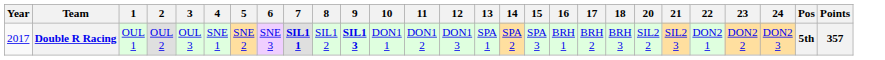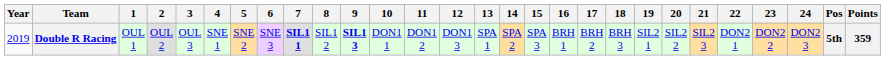+ column: 19 | SIL2 1
Double R Racing | Year: 2017 -> 2019
Double R Racing | Points: 357 -> 359
